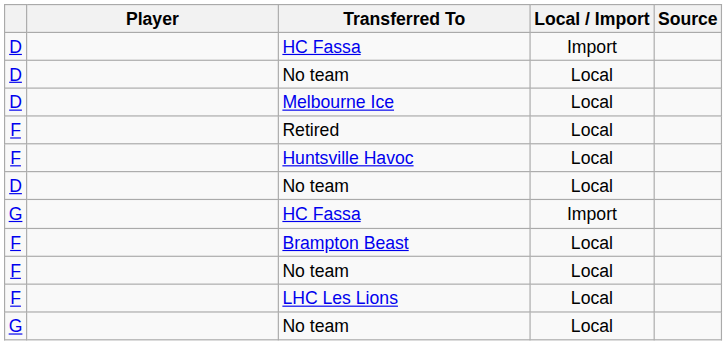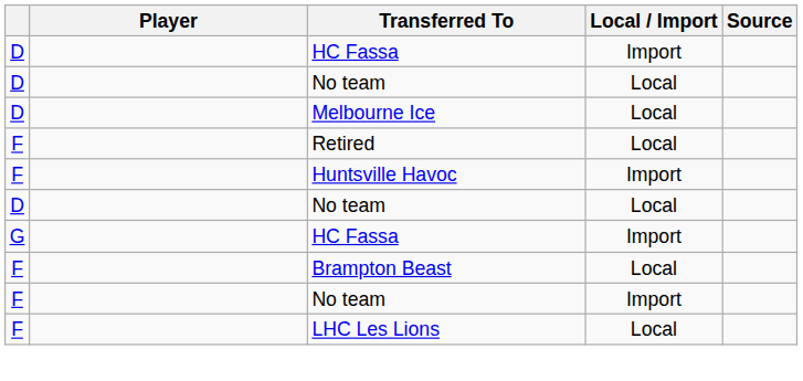Huntsville Havoc | Local / Import: Local -> Import
F / No team | Local / Import: Local -> Import
- row: G | No team | Local
